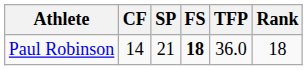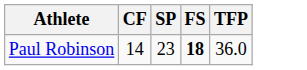- column: Rank | 18
Paul Robinson | SP: 21 -> 23
